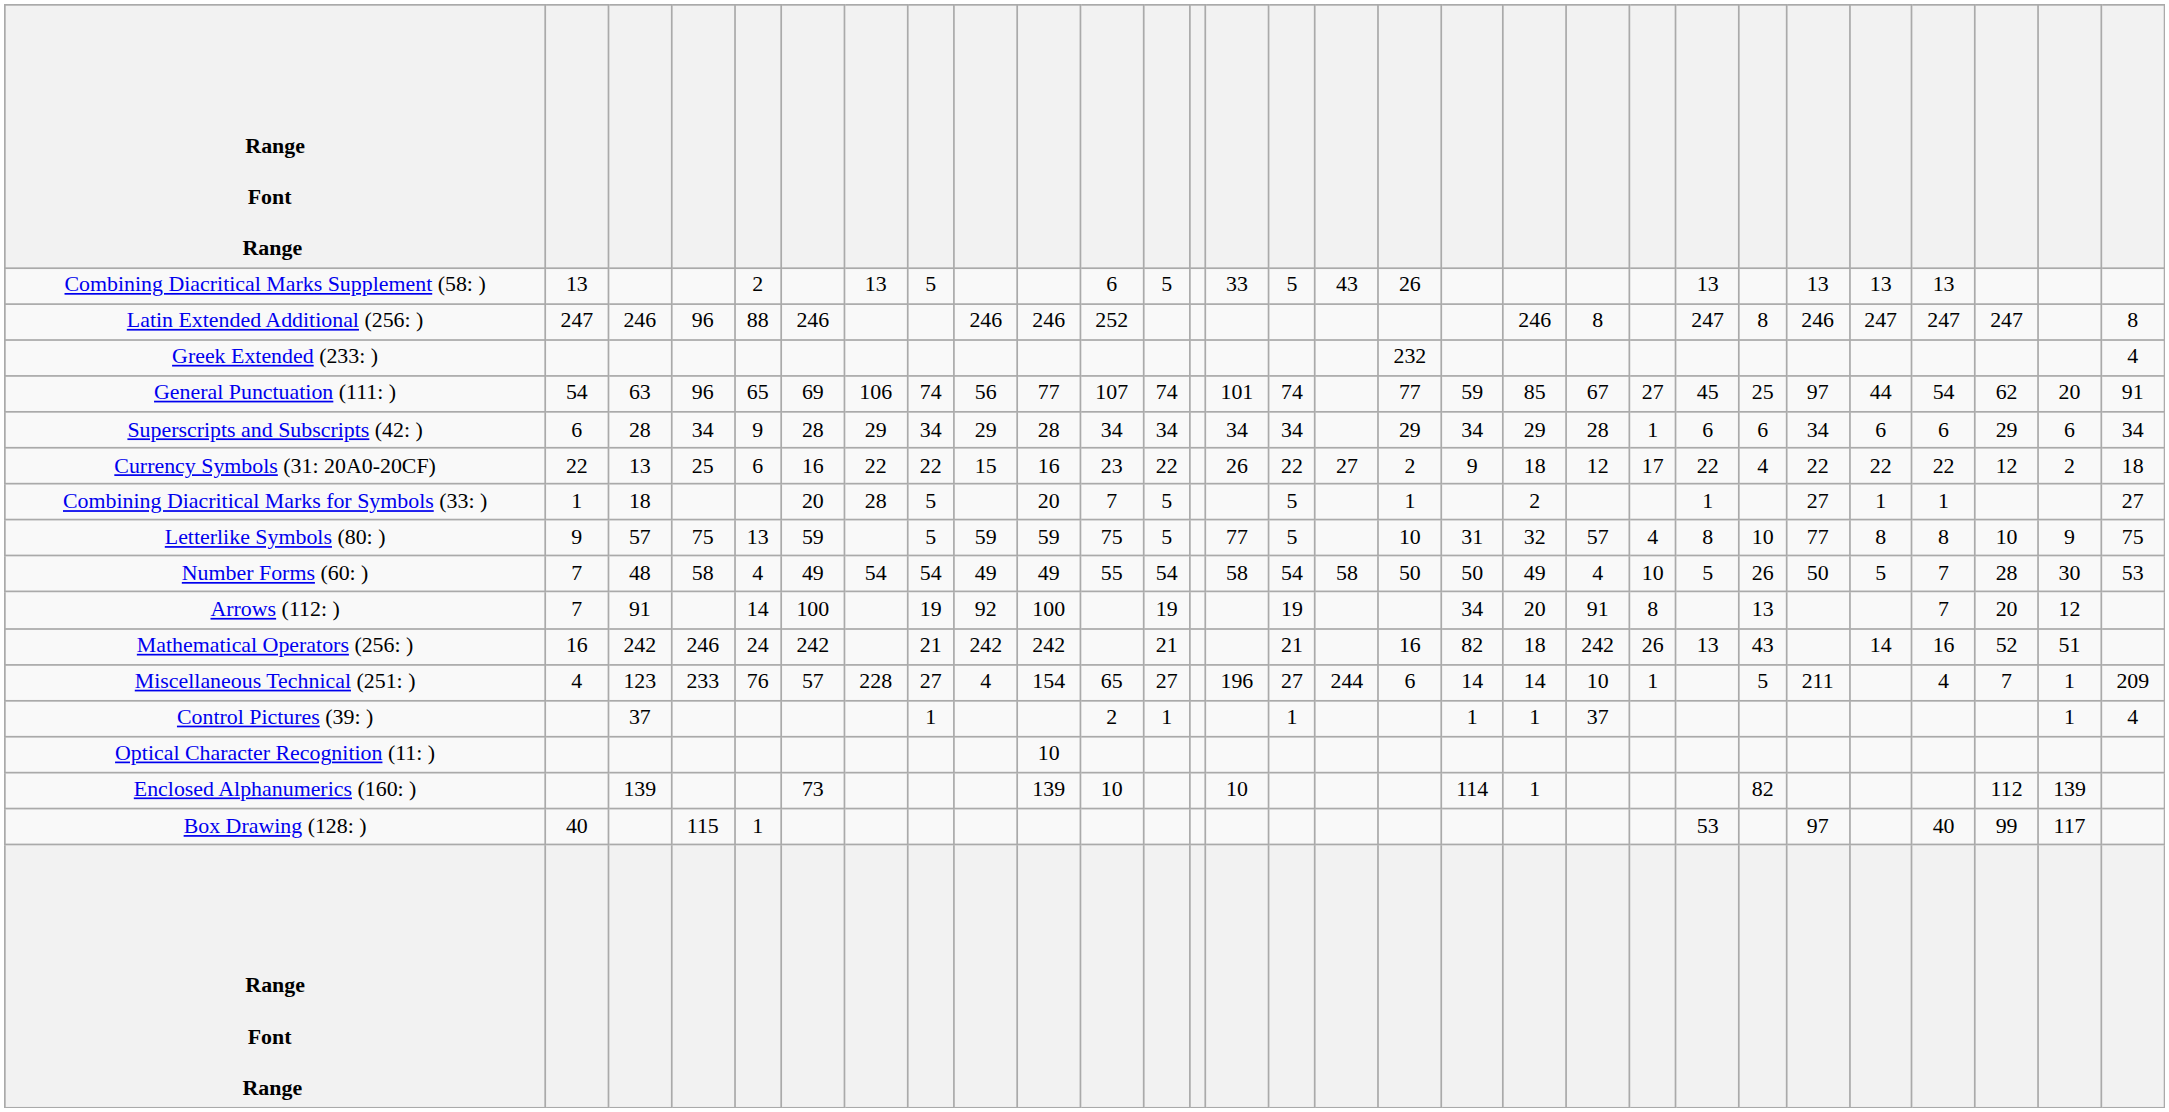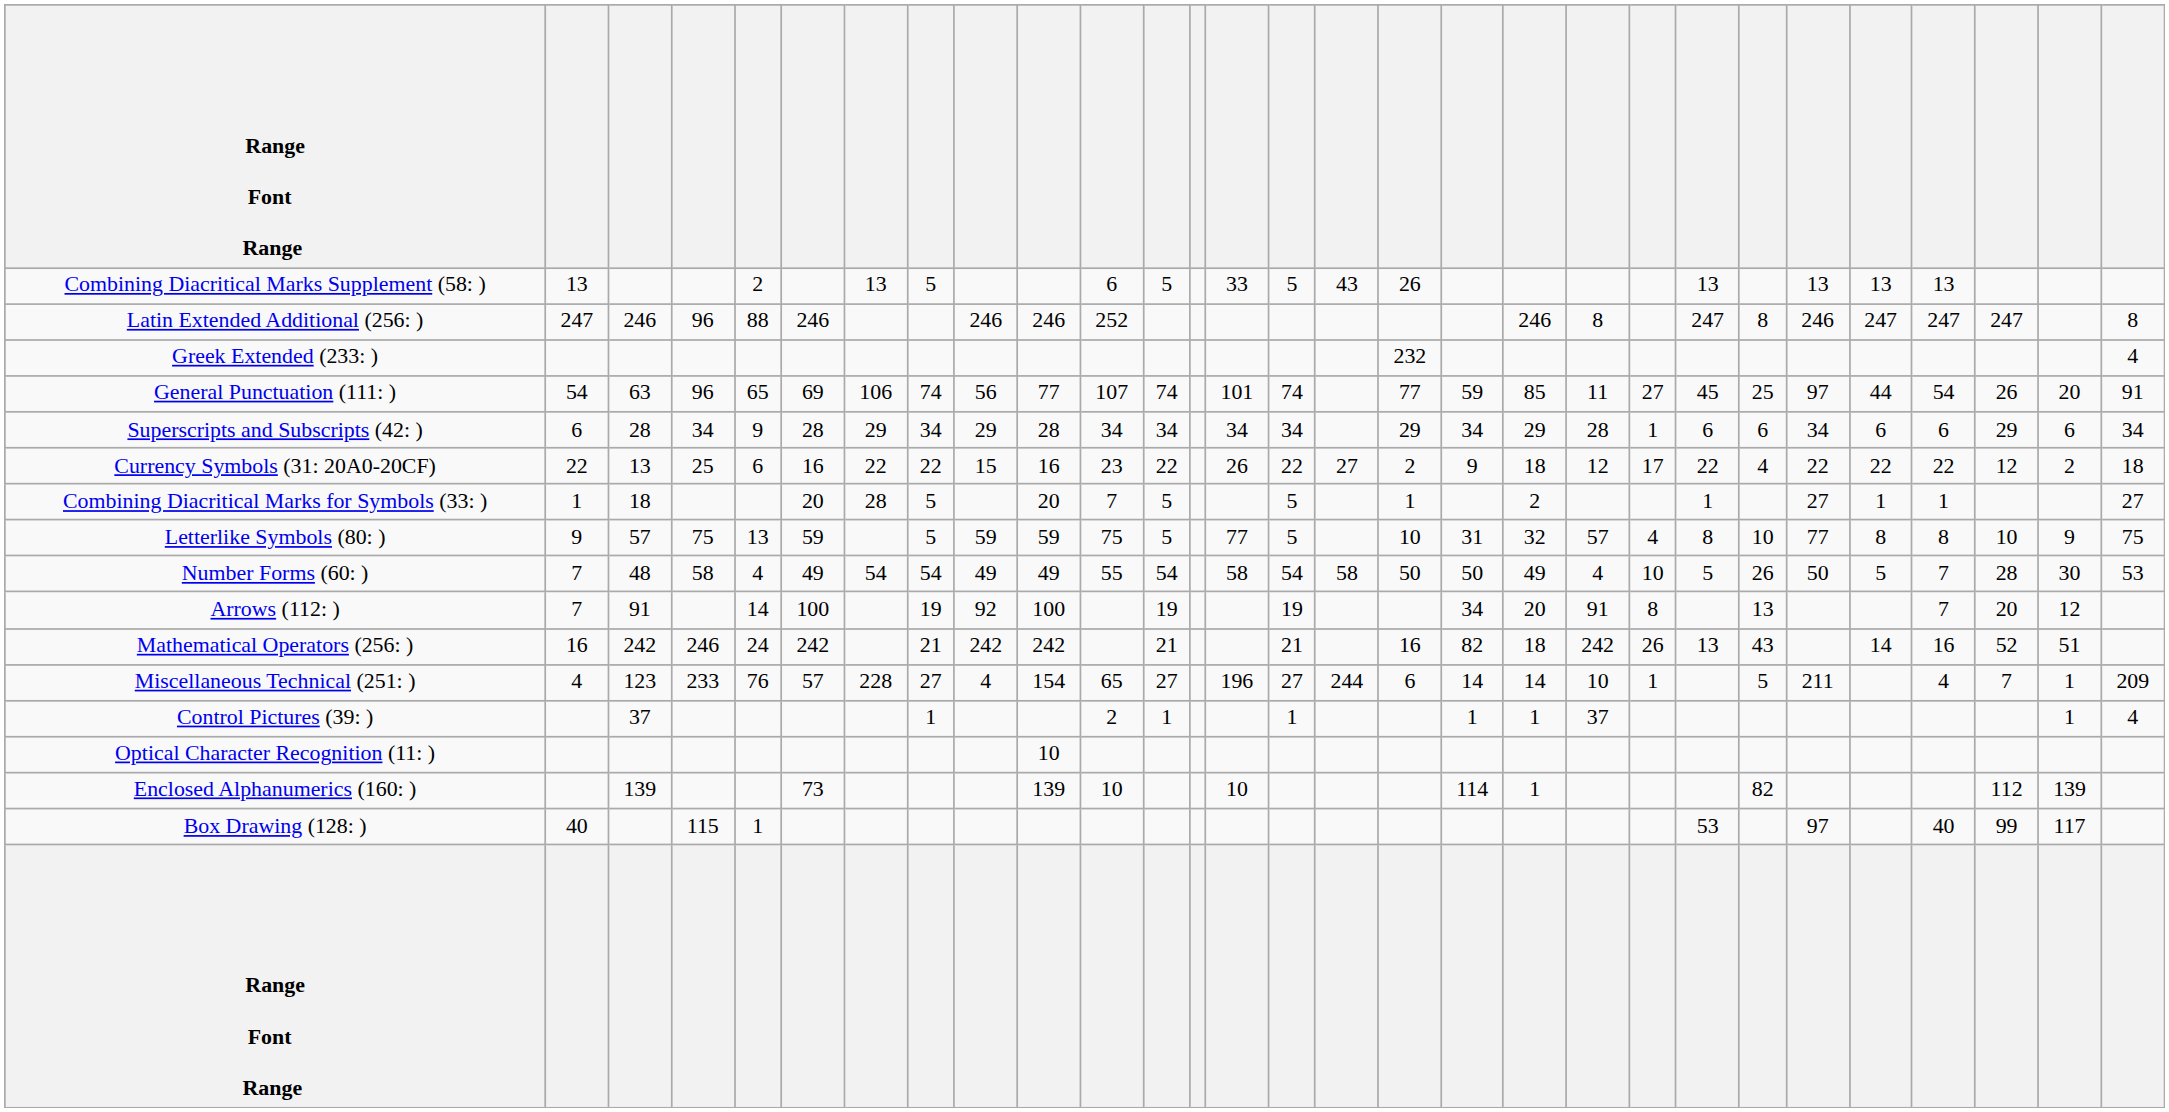General Punctuation (111: ) | column 20: 67 -> 11
General Punctuation (111: ) | column 27: 62 -> 26
